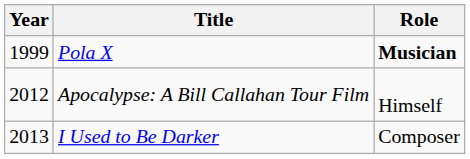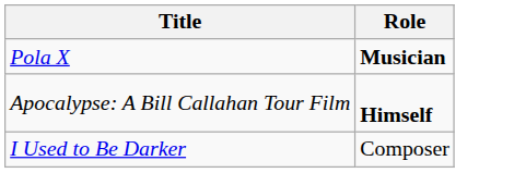- column: Year | 1999 | 2012 | 2013
Apocalypse: A Bill Callahan Tour Film | Role: normal -> bold
